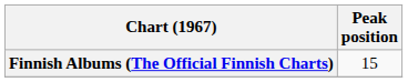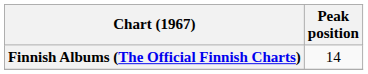Finnish Albums (The Official Finnish Charts) | Peak position: 15 -> 14
